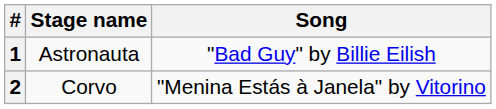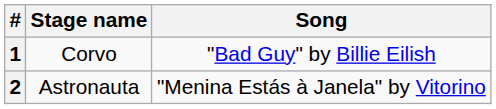1 | Stage name: Astronauta -> Corvo
2 | Stage name: Corvo -> Astronauta
